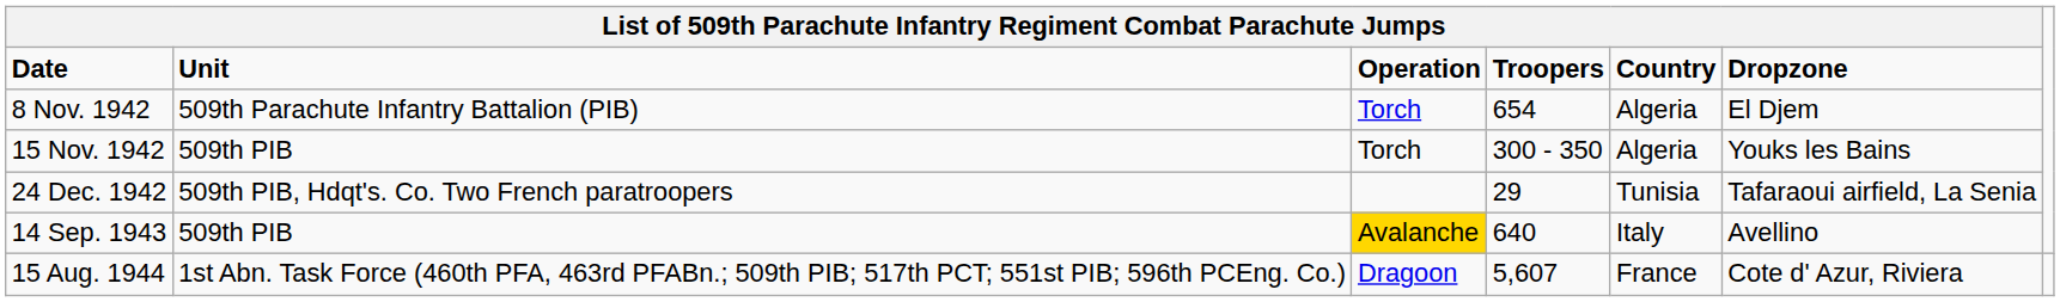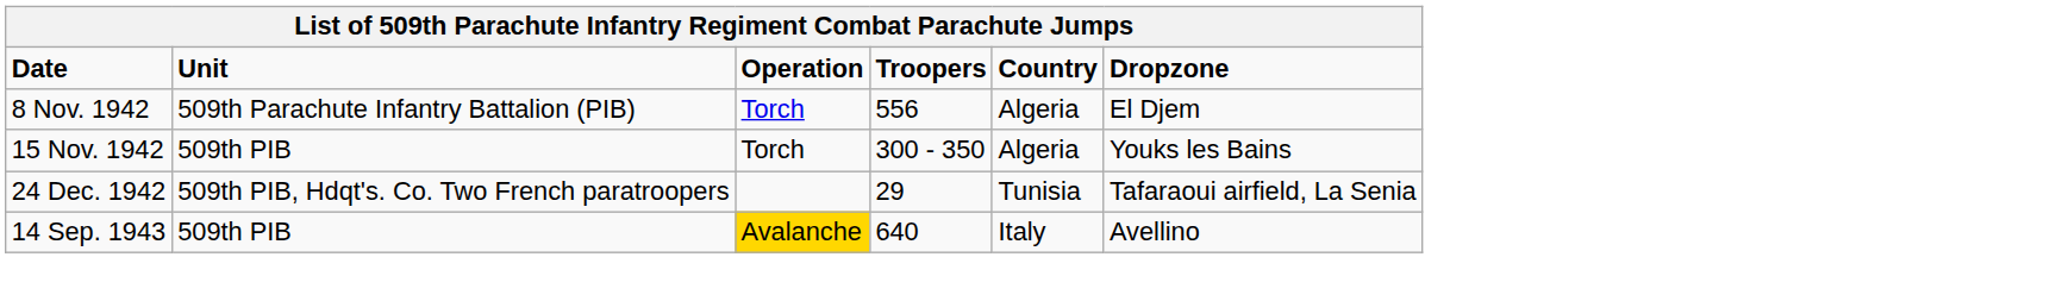8 Nov. 1942 | column 4: 654 -> 556
- row: 15 Aug. 1944 | 1st Abn. Task Force (460th PFA, 463rd PFABn.; 509th PIB; 517th PCT; 551st PIB; 596th PCEng. Co.) | Dragoon | 5,607 | France | Cote d' Azur, Riviera
